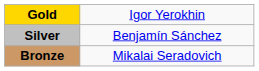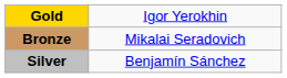rows swapped: Silver <-> Bronze
